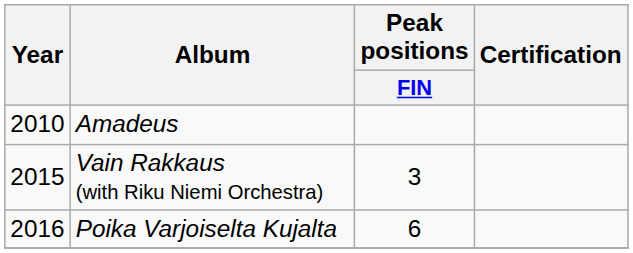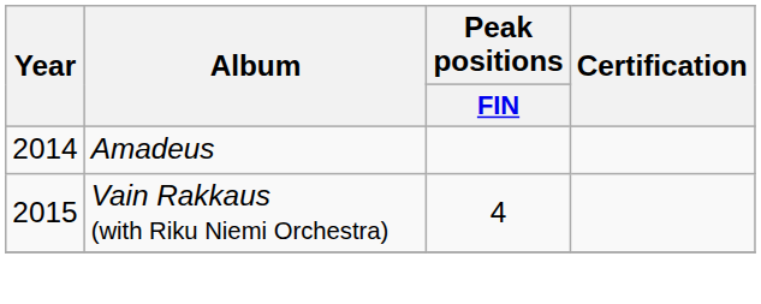Amadeus | Year: 2010 -> 2014
Vain Rakkaus (with Riku Niemi Orchestra) | Peak positions / FIN: 3 -> 4
- row: 2016 | Poika Varjoiselta Kujalta | 6
